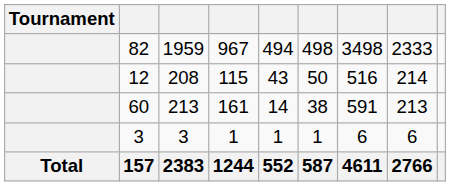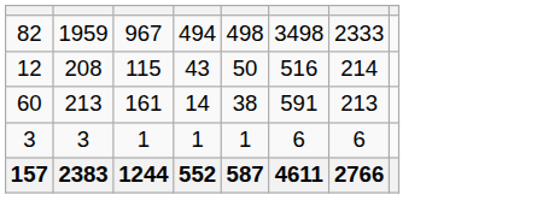- column: Tournament | Total
